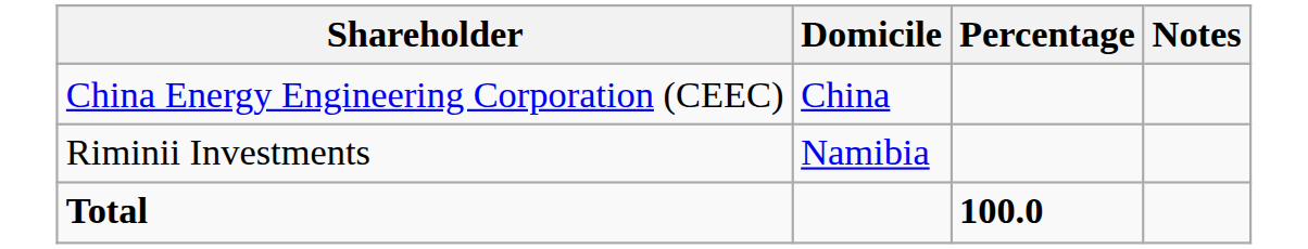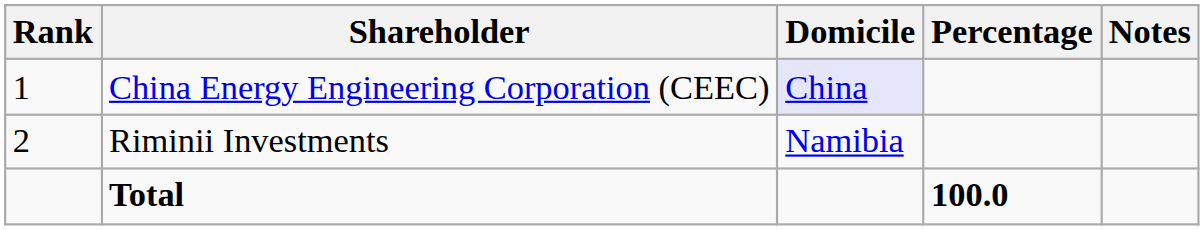+ column: Rank | 1 | 2
China Energy Engineering Corporation (CEEC) | Domicile: no background -> lavender background
